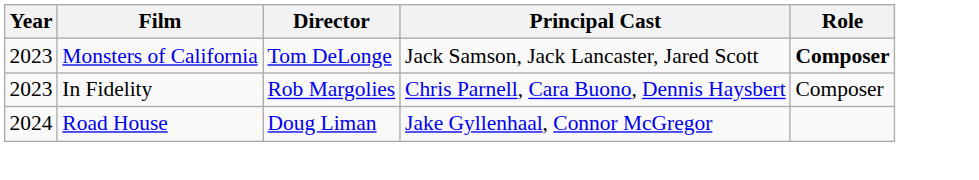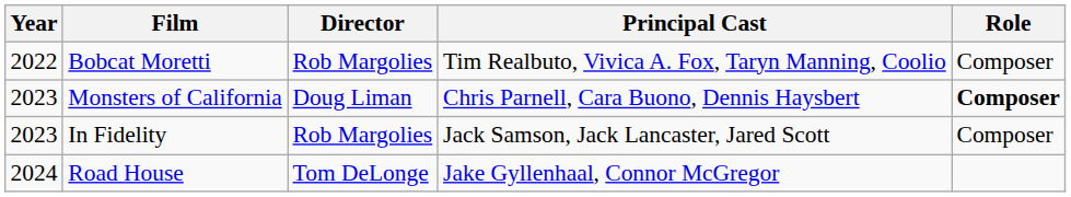+ row: 2022 | Bobcat Moretti | Rob Margolies | Tim Realbuto, Vivica A. Fox, Taryn Manning, Coolio | Composer
Monsters of California | Director: Tom DeLonge -> Doug Liman
Monsters of California | Principal Cast: Jack Samson, Jack Lancaster, Jared Scott -> Chris Parnell, Cara Buono, Dennis Haysbert
In Fidelity | Principal Cast: Chris Parnell, Cara Buono, Dennis Haysbert -> Jack Samson, Jack Lancaster, Jared Scott
Road House | Director: Doug Liman -> Tom DeLonge
